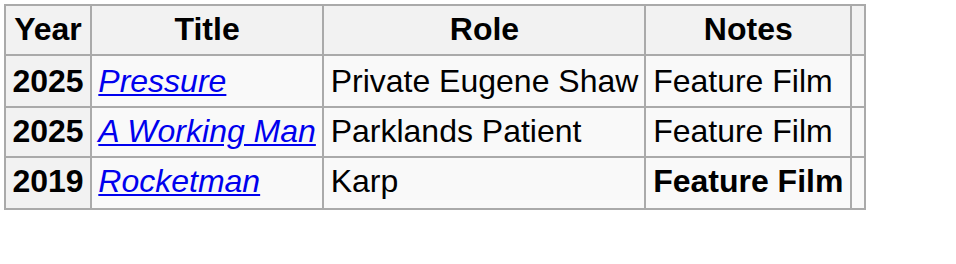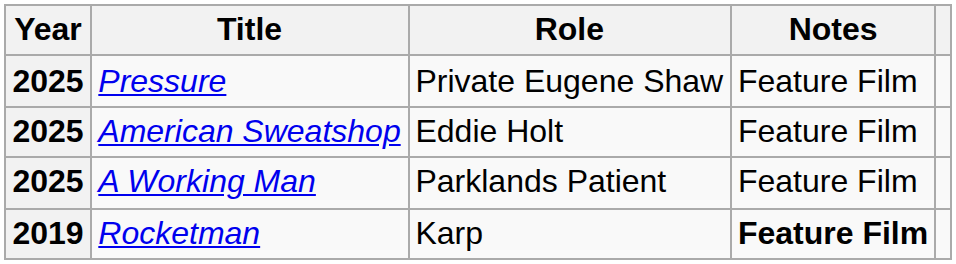+ row: 2025 | American Sweatshop | Eddie Holt | Feature Film
